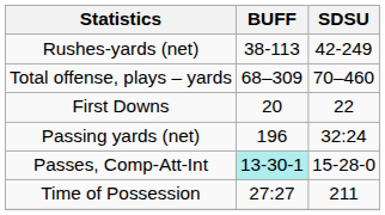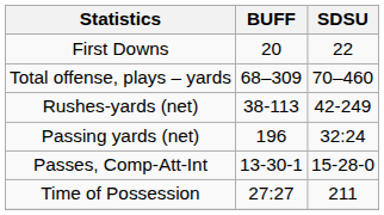rows swapped: First Downs <-> Rushes-yards (net)
Passes, Comp-Att-Int | BUFF: paleturquoise background -> no background
